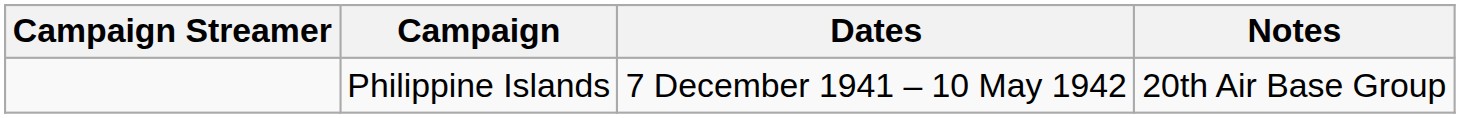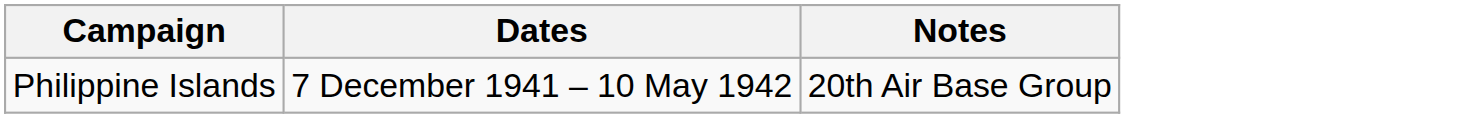- column: Campaign Streamer
